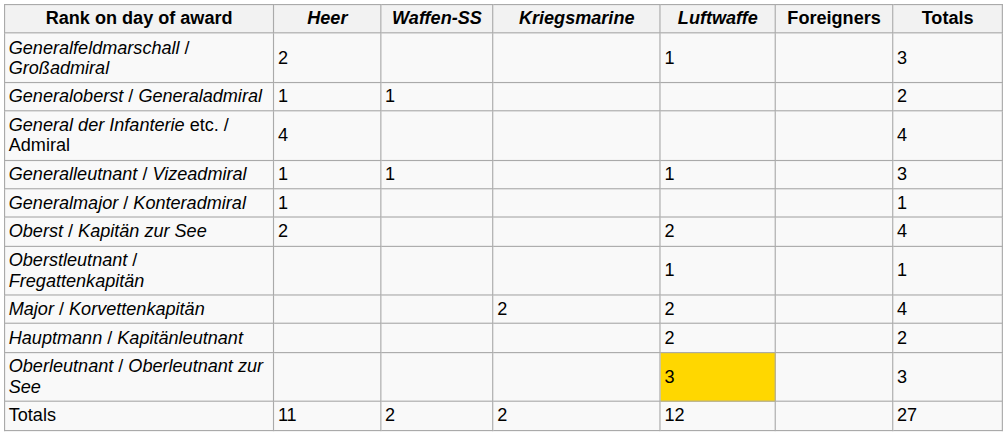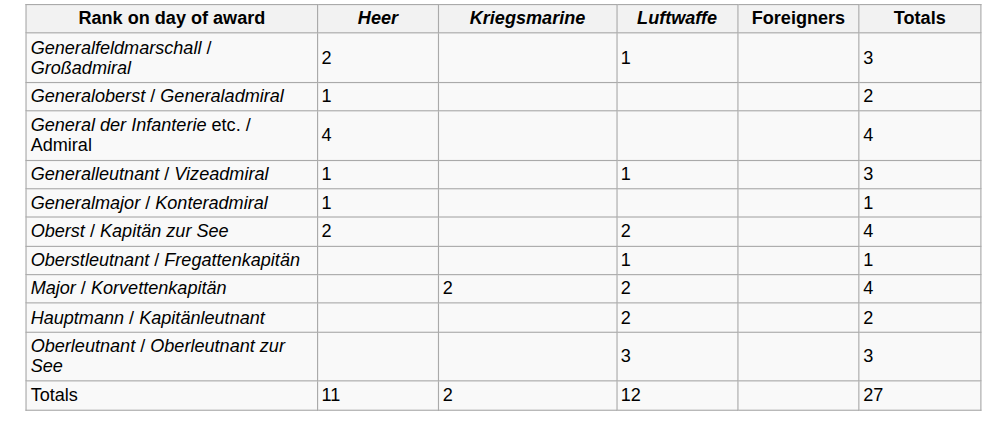- column: Waffen-SS | 1 | 1 | 2
Oberleutnant / Oberleutnant zur See | Luftwaffe: gold background -> no background
